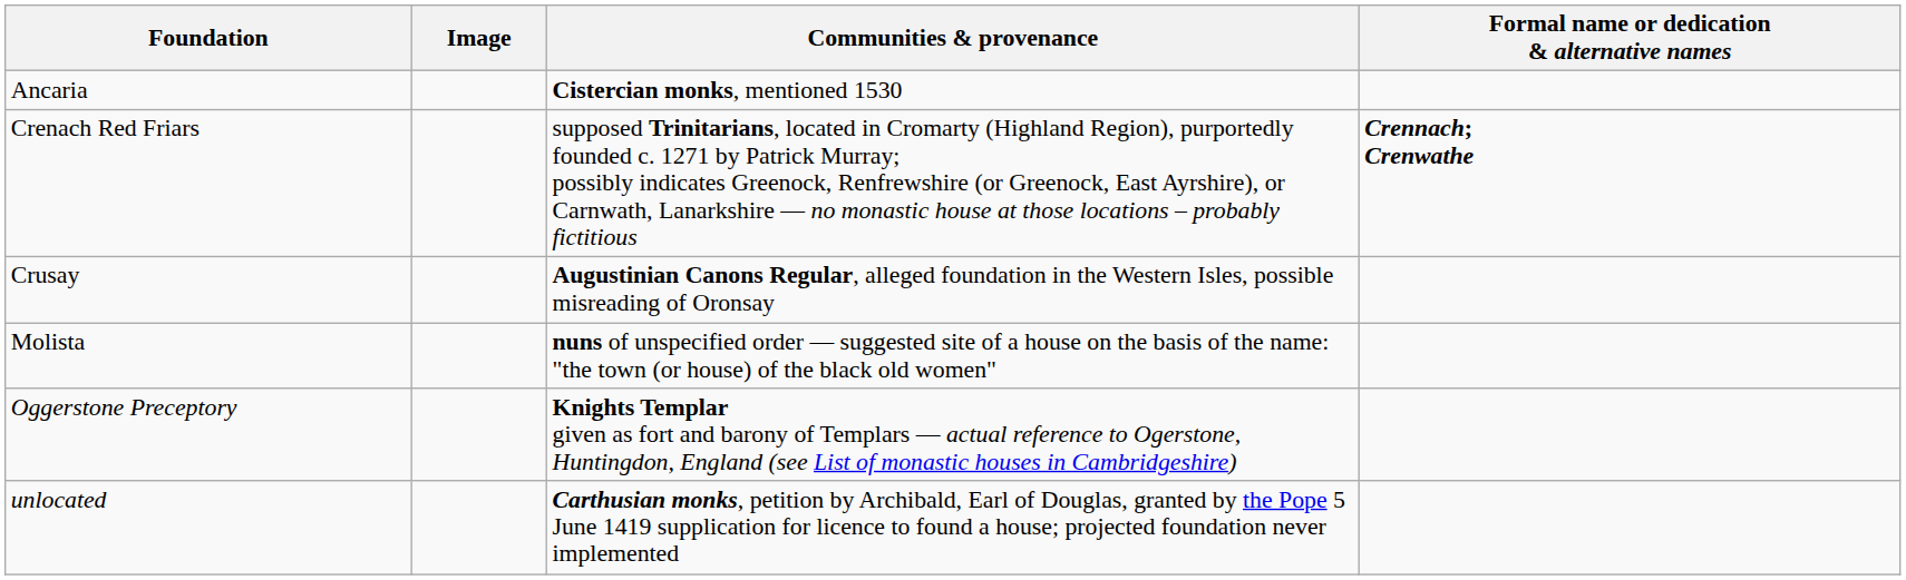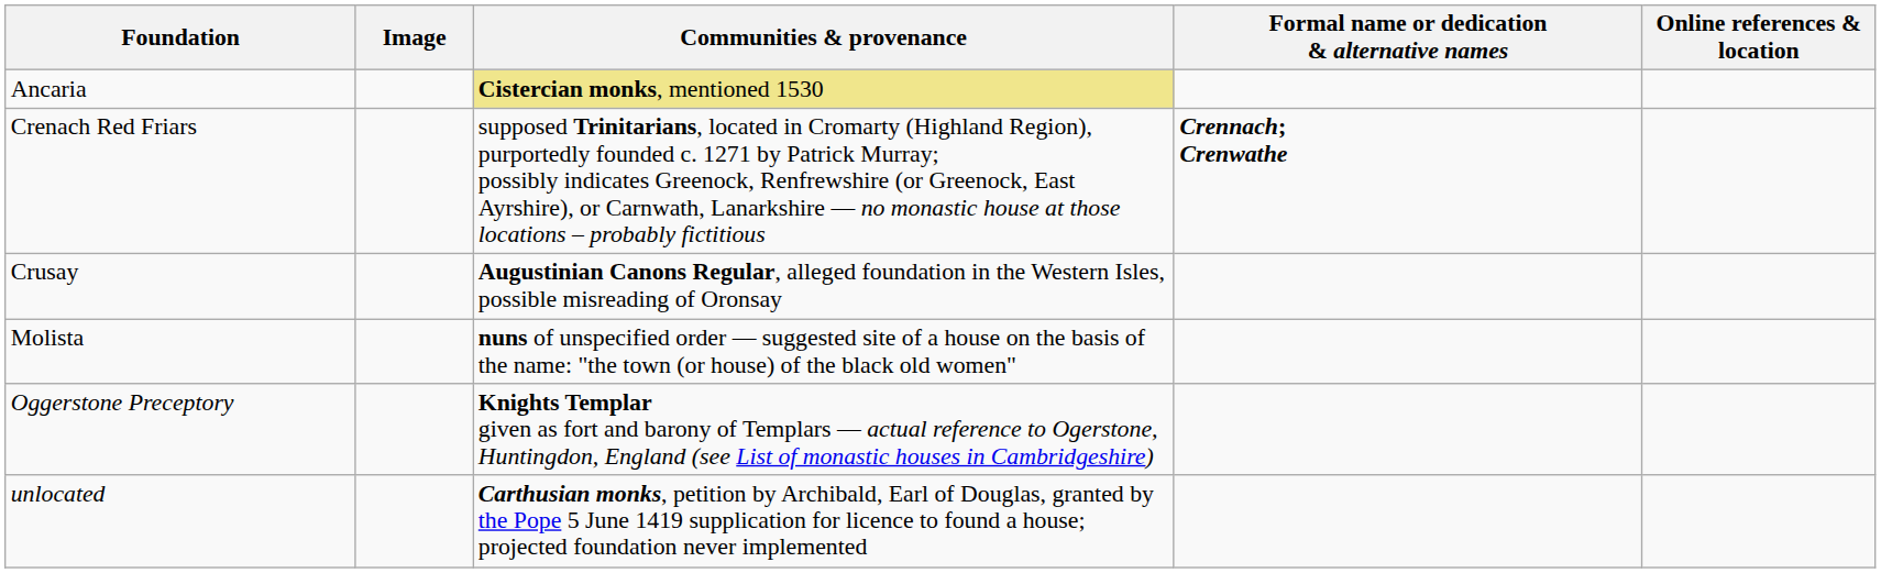+ column: Online references & location
Ancaria | Communities & provenance: no background -> khaki background
